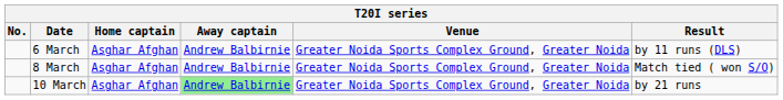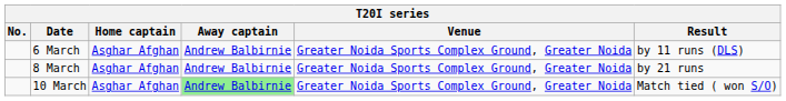8 March | Result: Match tied ( won S/O) -> by 21 runs
10 March | Result: by 21 runs -> Match tied ( won S/O)
